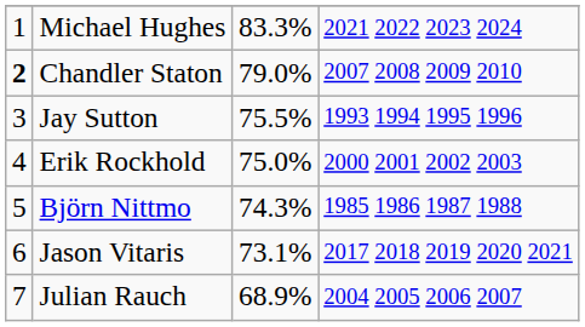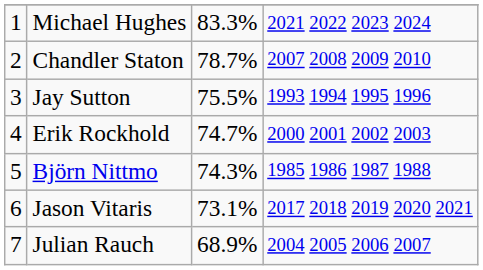Chandler Staton | column 1: bold -> normal
Chandler Staton | column 3: 79.0% -> 78.7%
Erik Rockhold | column 3: 75.0% -> 74.7%
